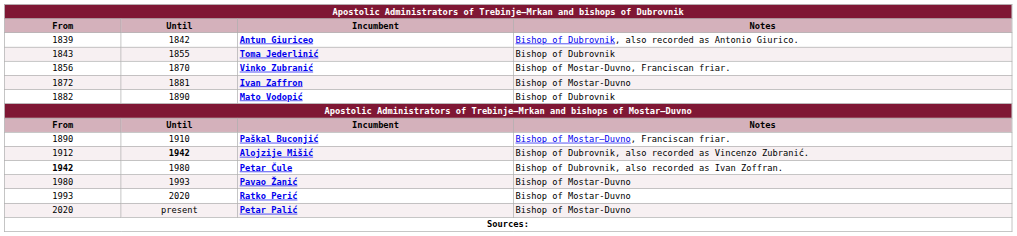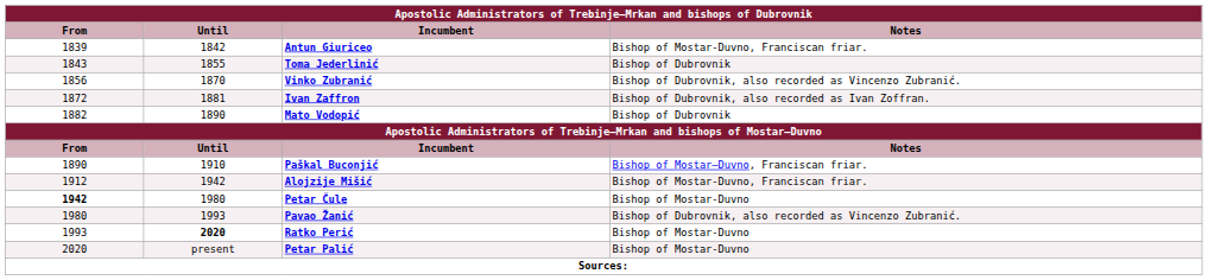Antun Giuriceo | column 4: Bishop of Dubrovnik, also recorded as Antonio Giurico. -> Bishop of Mostar-Duvno, Franciscan friar.
Vinko Zubranić | column 4: Bishop of Mostar-Duvno, Franciscan friar. -> Bishop of Dubrovnik, also recorded as Vincenzo Zubranić.
Ivan Zaffron | column 4: Bishop of Mostar-Duvno -> Bishop of Dubrovnik, also recorded as Ivan Zoffran.
Alojzije Mišić | column 2: bold -> normal
Alojzije Mišić | column 4: Bishop of Dubrovnik, also recorded as Vincenzo Zubranić. -> Bishop of Mostar-Duvno, Franciscan friar.
Petar Čule | column 4: Bishop of Dubrovnik, also recorded as Ivan Zoffran. -> Bishop of Mostar-Duvno
Pavao Žanić | column 4: Bishop of Mostar-Duvno -> Bishop of Dubrovnik, also recorded as Vincenzo Zubranić.
Ratko Perić | column 2: normal -> bold
